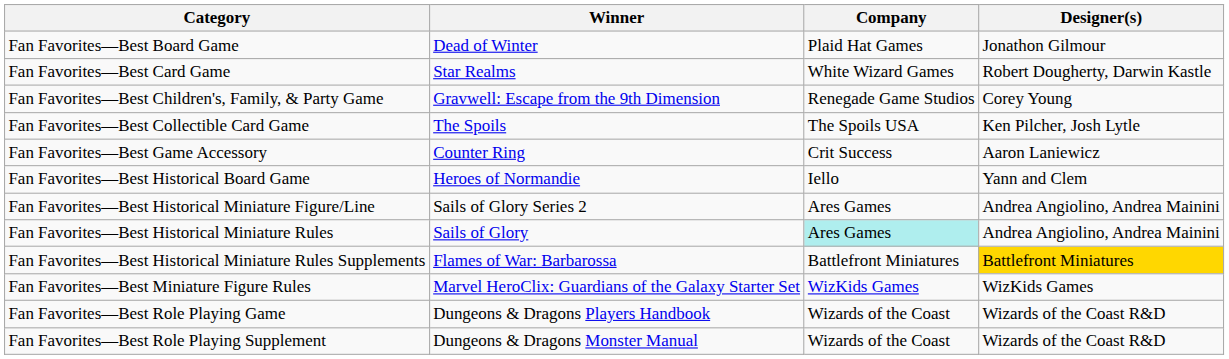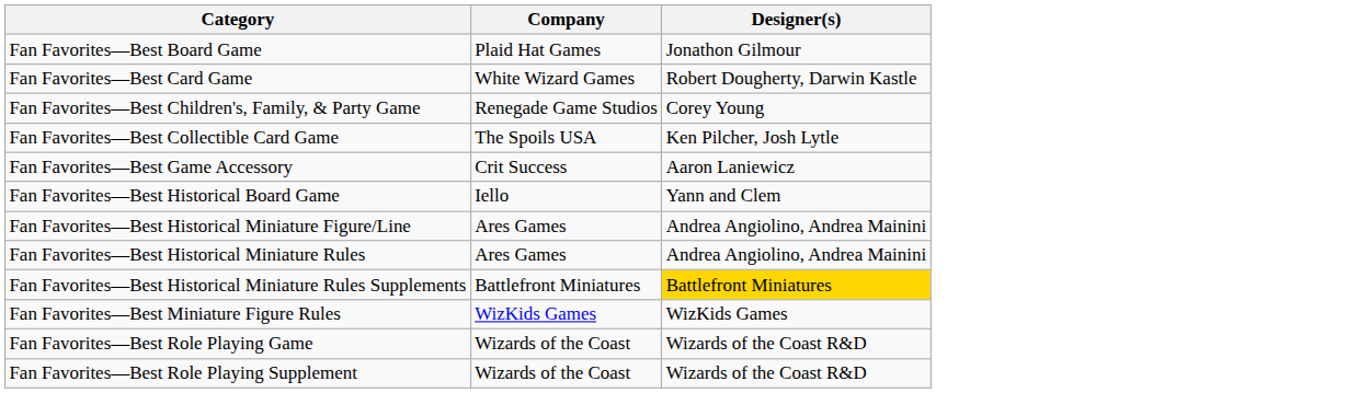- column: Winner | Dead of Winter | Star Realms | Gravwell: Escape from the 9th Dimension | The Spoils | Counter Ring | Heroes of Normandie | Sails of Glory Series 2 | Sails of Glory | Flames of War: Barbarossa | Marvel HeroClix: Guardians of the Galaxy Starter Set | Dungeons & Dragons Players Handbook | Dungeons & Dragons Monster Manual
Fan Favorites—Best Historical Miniature Rules | Company: paleturquoise background -> no background
